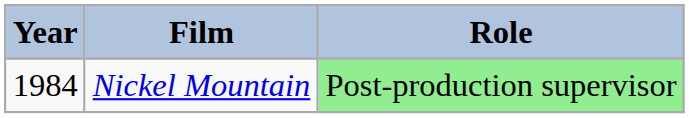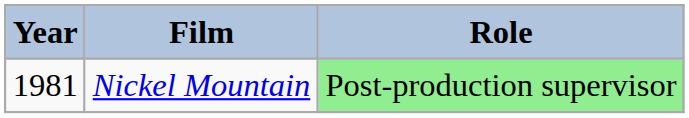Nickel Mountain | Year: 1984 -> 1981
